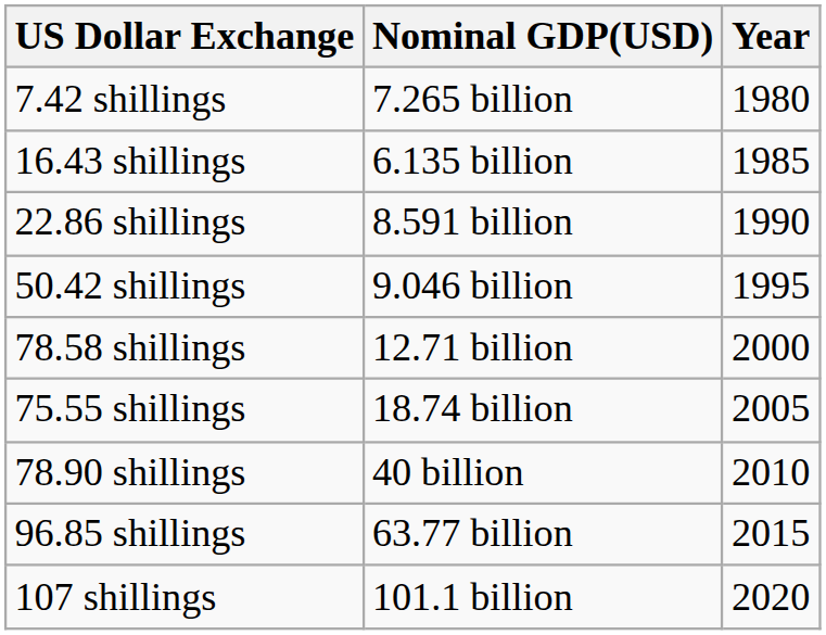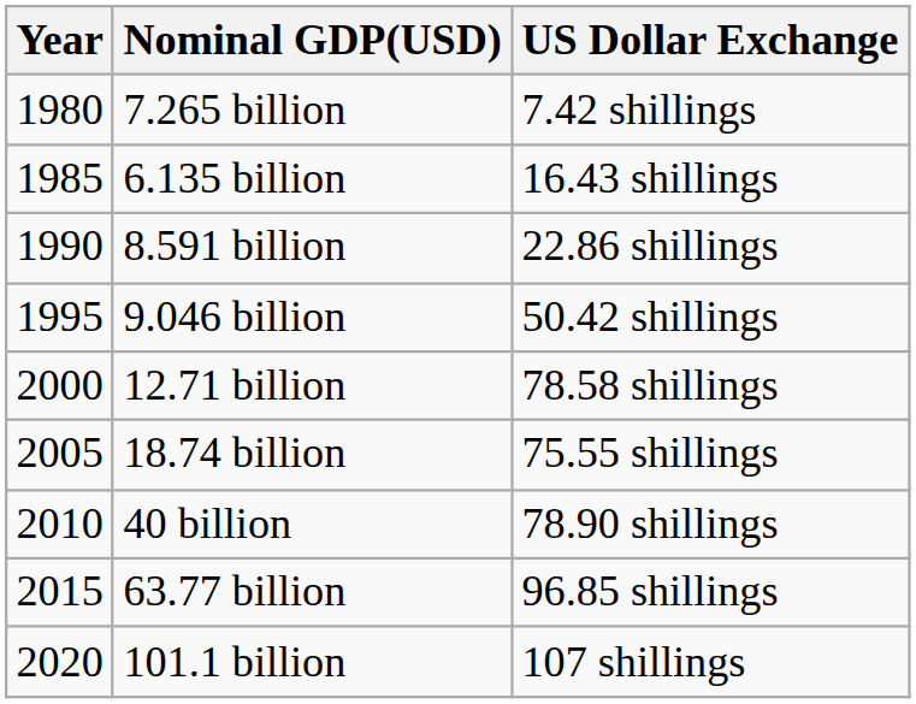columns swapped: Year <-> US Dollar Exchange
